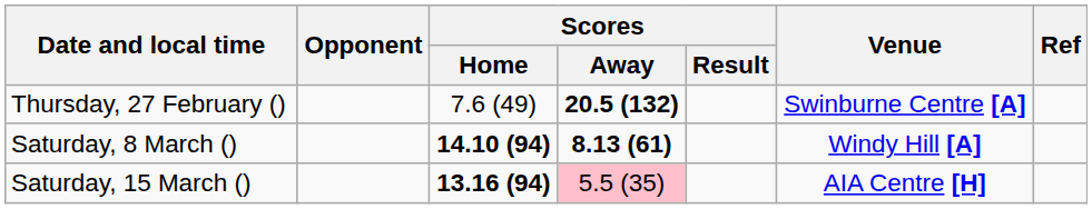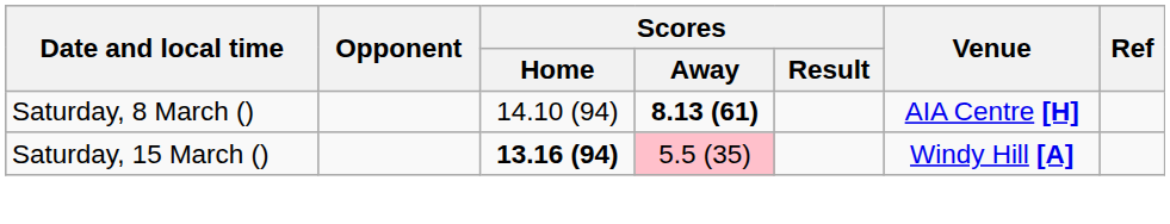- row: Thursday, 27 February () | 7.6 (49) | 20.5 (132) | Swinburne Centre [A]
Saturday, 8 March () | Scores / Home: bold -> normal
Saturday, 8 March () | Venue: Windy Hill [A] -> AIA Centre [H]
Saturday, 15 March () | Venue: AIA Centre [H] -> Windy Hill [A]
